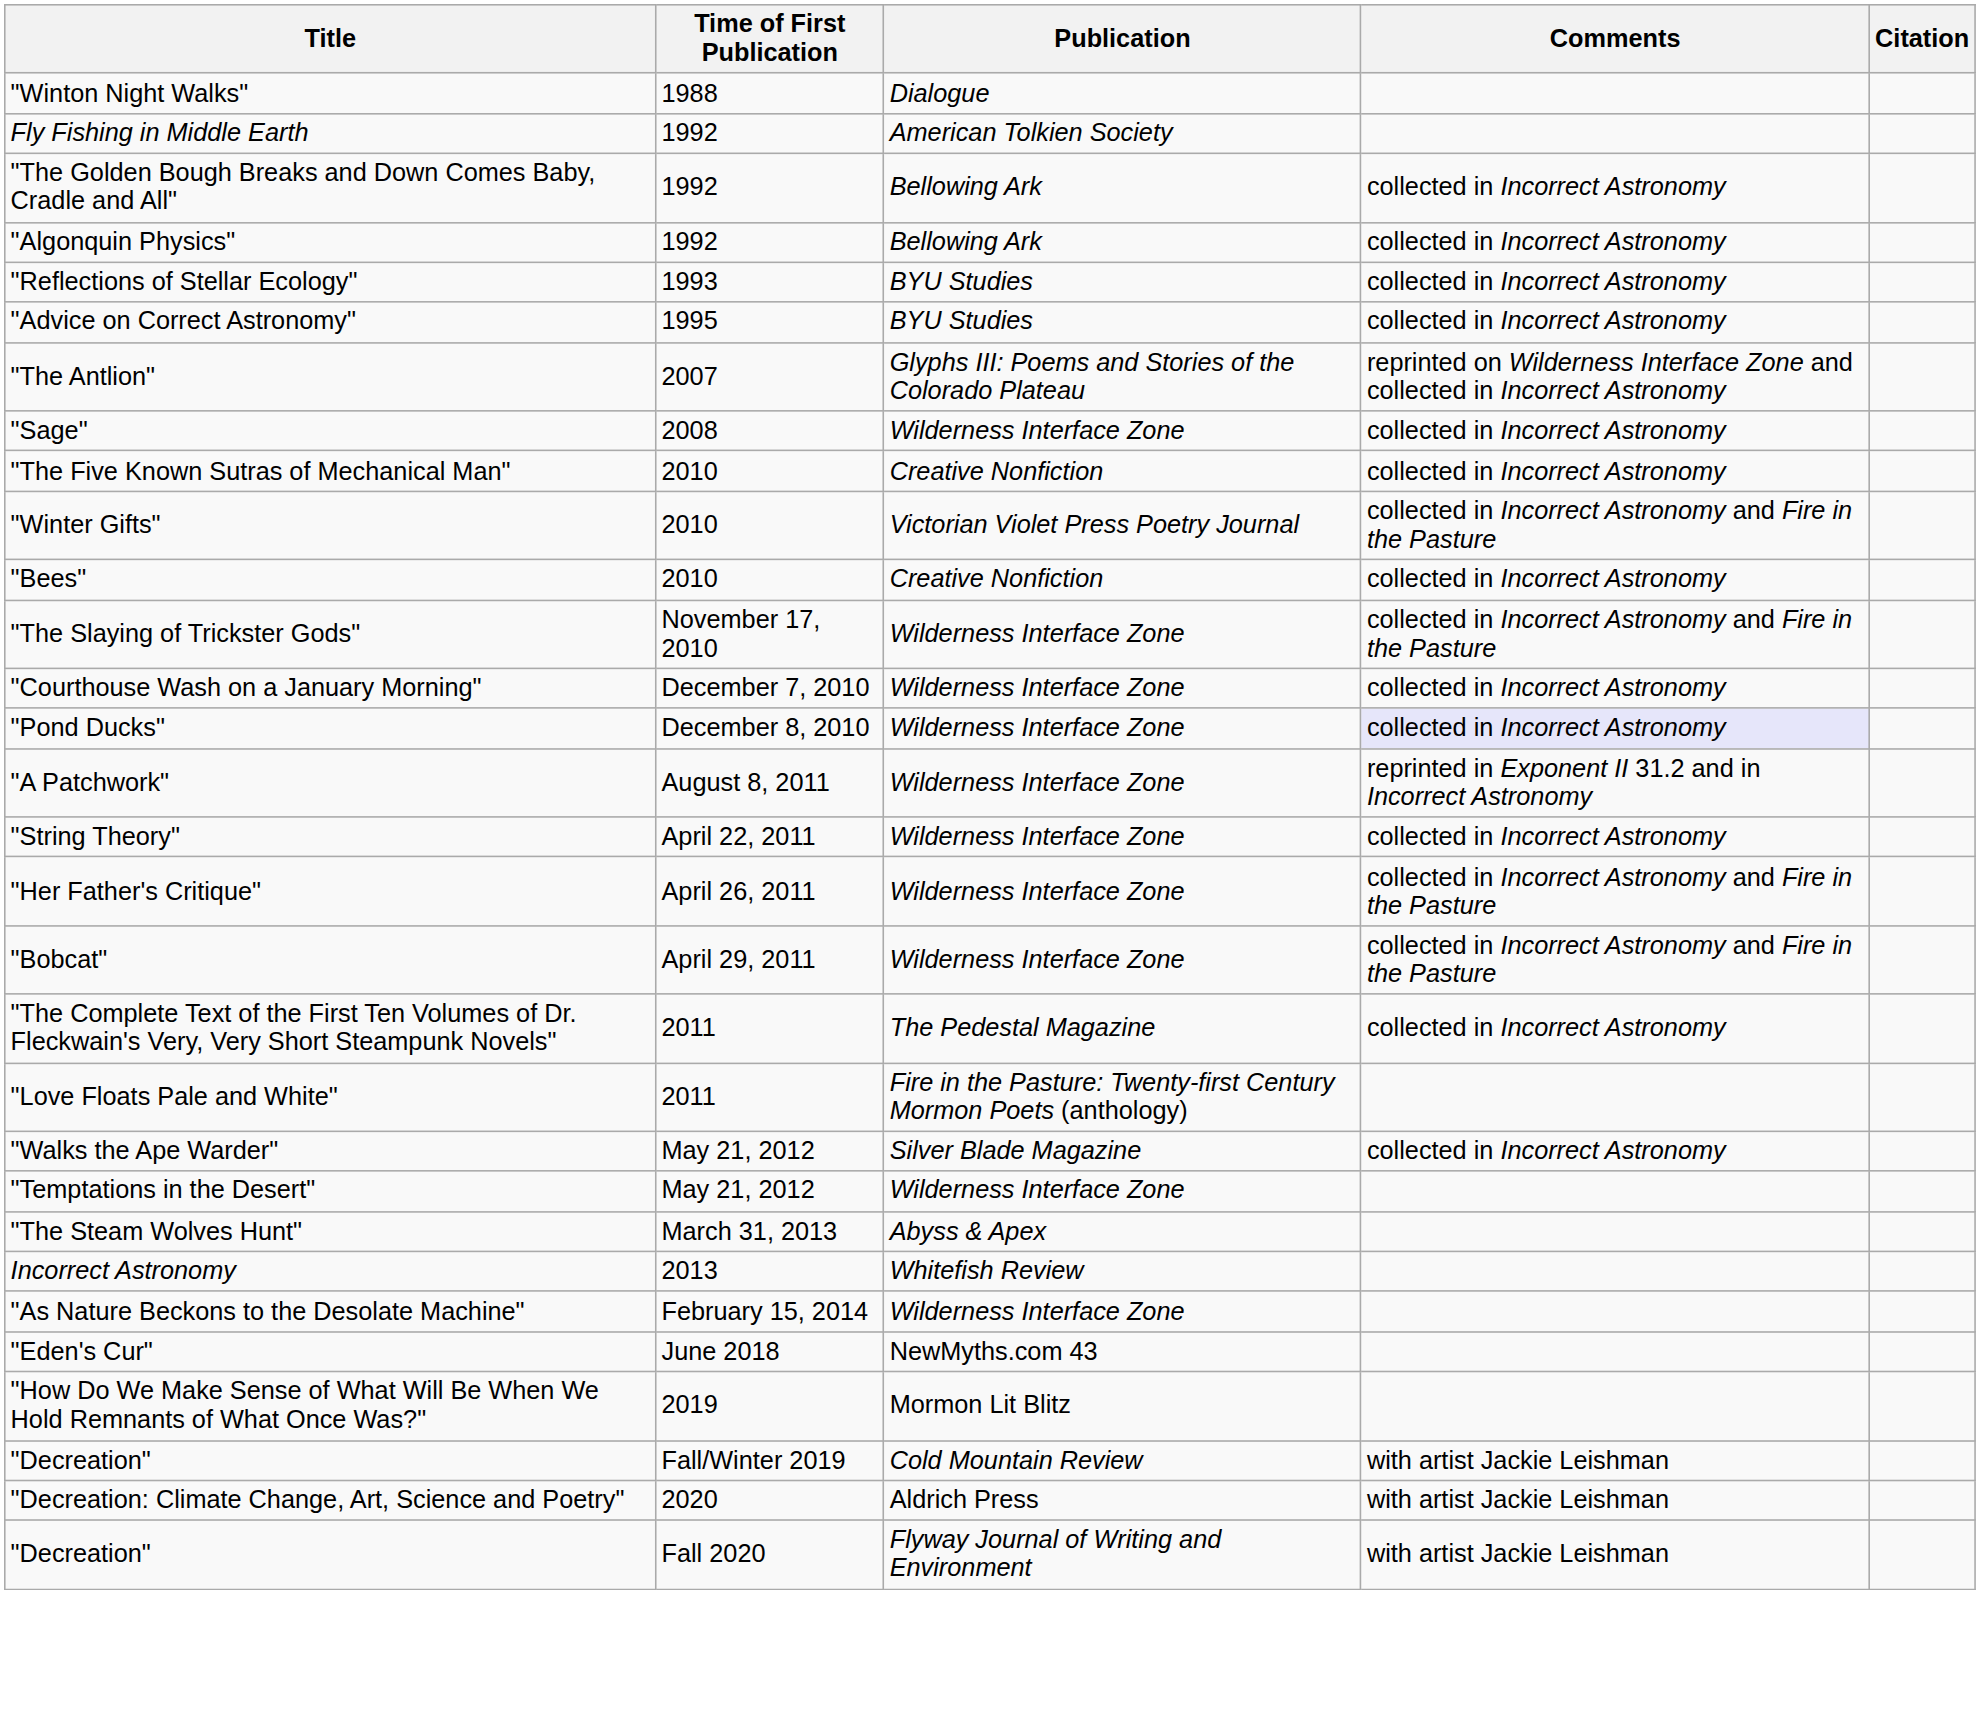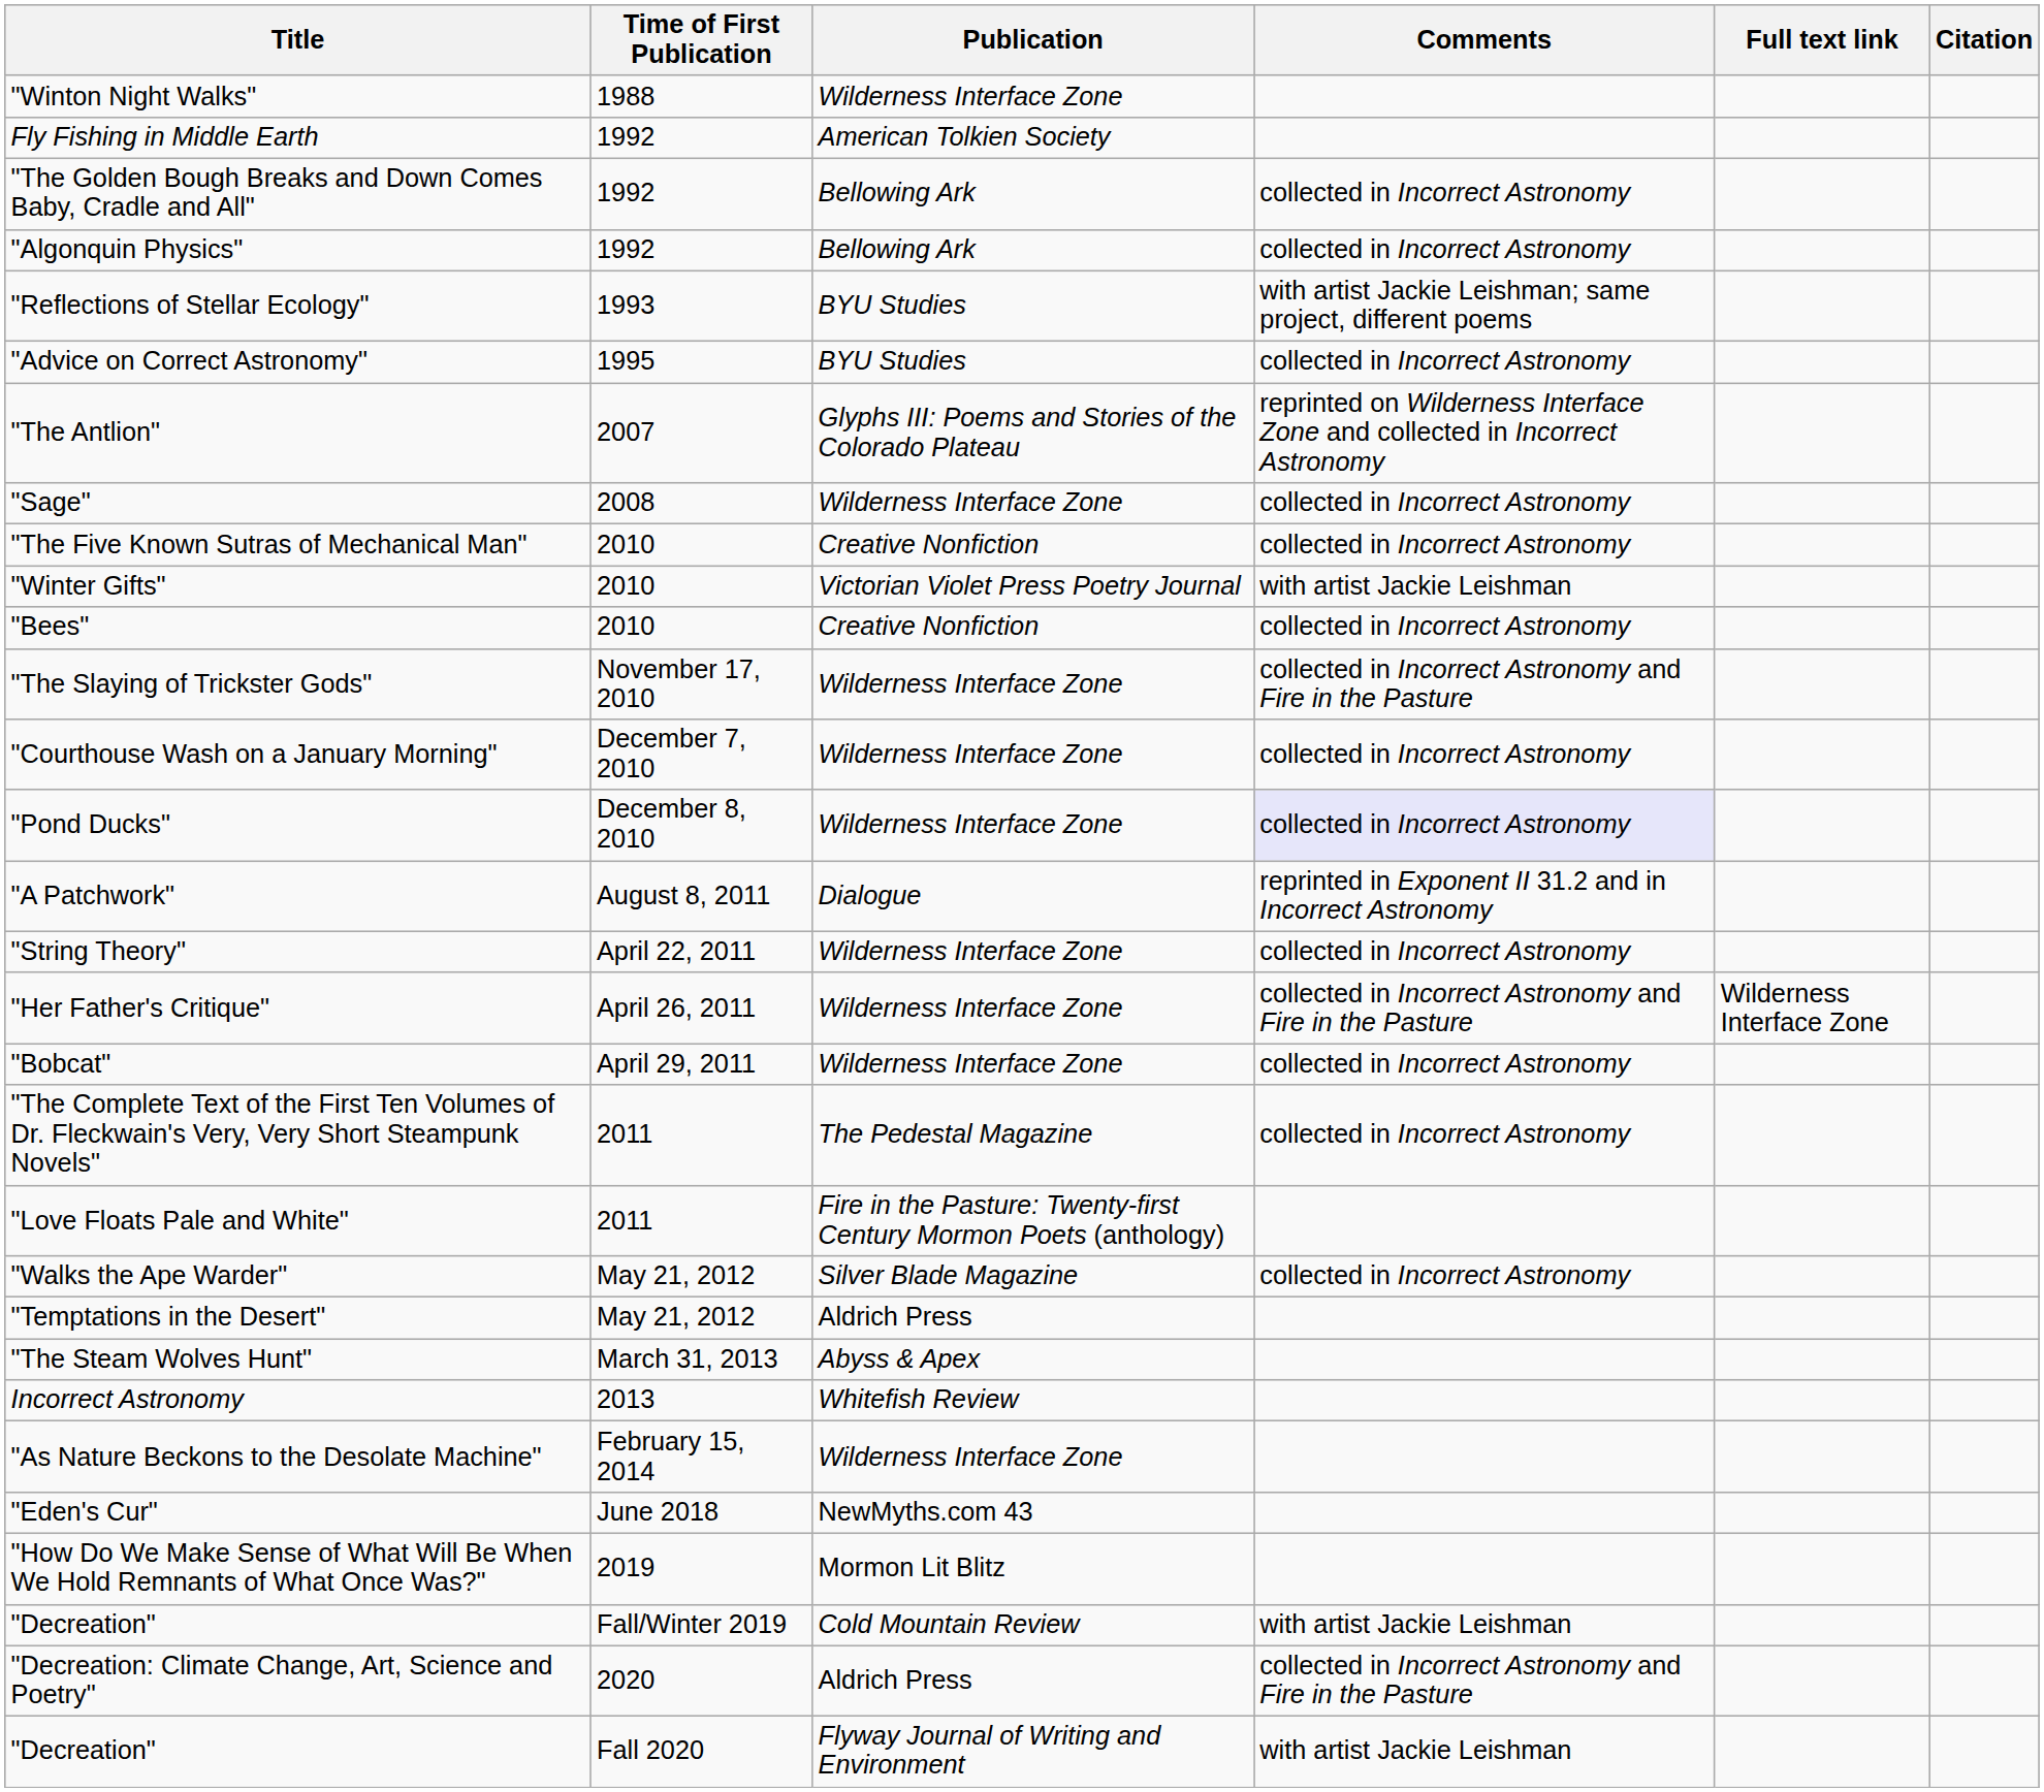+ column: Full text link | Wilderness Interface Zone
"Winton Night Walks" | Publication: Dialogue -> Wilderness Interface Zone
"Reflections of Stellar Ecology" | Comments: collected in Incorrect Astronomy -> with artist Jackie Leishman; same project, different poems
"Winter Gifts" | Comments: collected in Incorrect Astronomy and Fire in the Pasture -> with artist Jackie Leishman
"A Patchwork" | Publication: Wilderness Interface Zone -> Dialogue
"Bobcat" | Comments: collected in Incorrect Astronomy and Fire in the Pasture -> collected in Incorrect Astronomy
"Temptations in the Desert" | Publication: Wilderness Interface Zone -> Aldrich Press
"Decreation: Climate Change, Art, Science and Poetry" | Comments: with artist Jackie Leishman -> collected in Incorrect Astronomy and Fire in the Pasture
